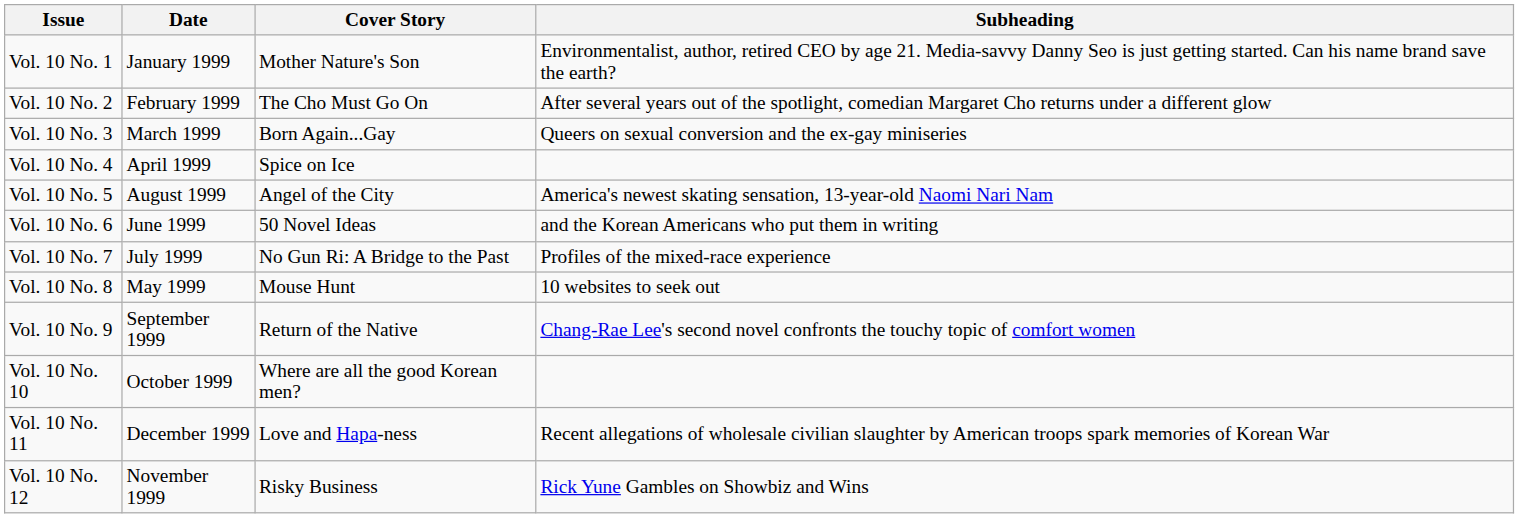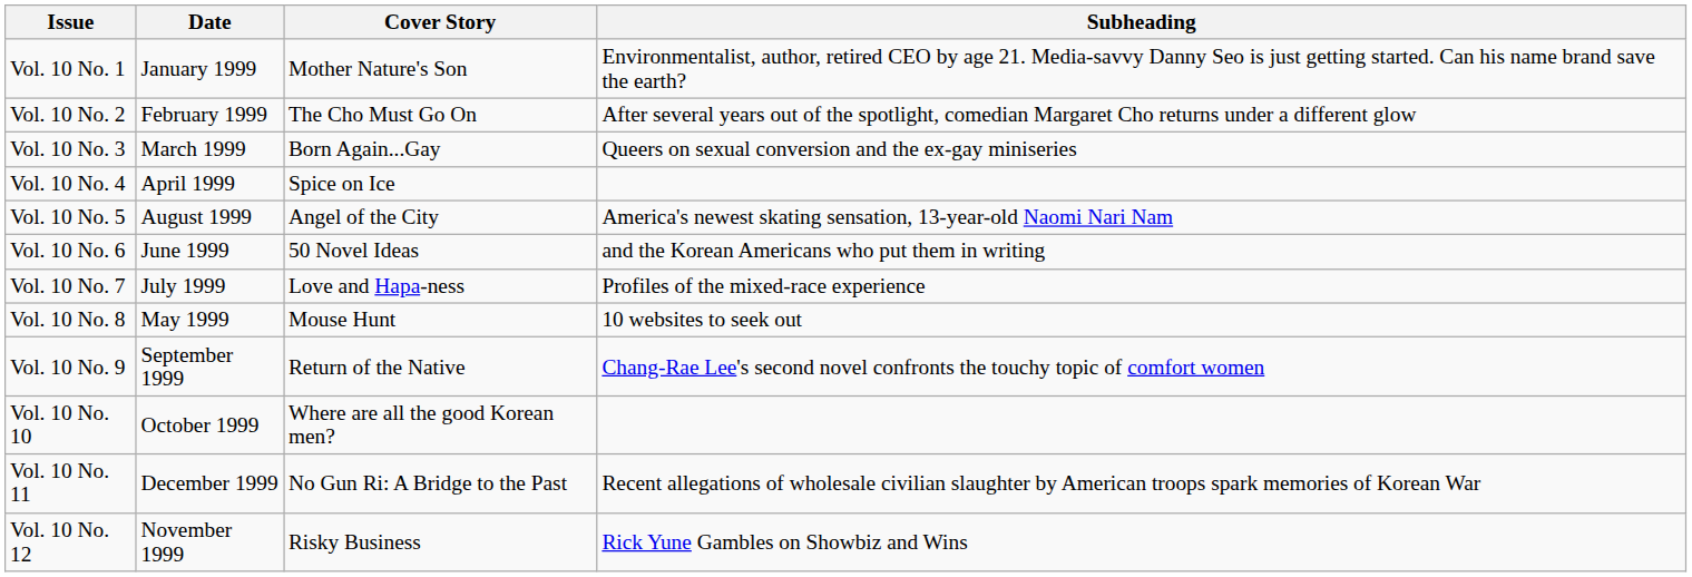Vol. 10 No. 7 | Cover Story: No Gun Ri: A Bridge to the Past -> Love and Hapa-ness
Vol. 10 No. 11 | Cover Story: Love and Hapa-ness -> No Gun Ri: A Bridge to the Past
